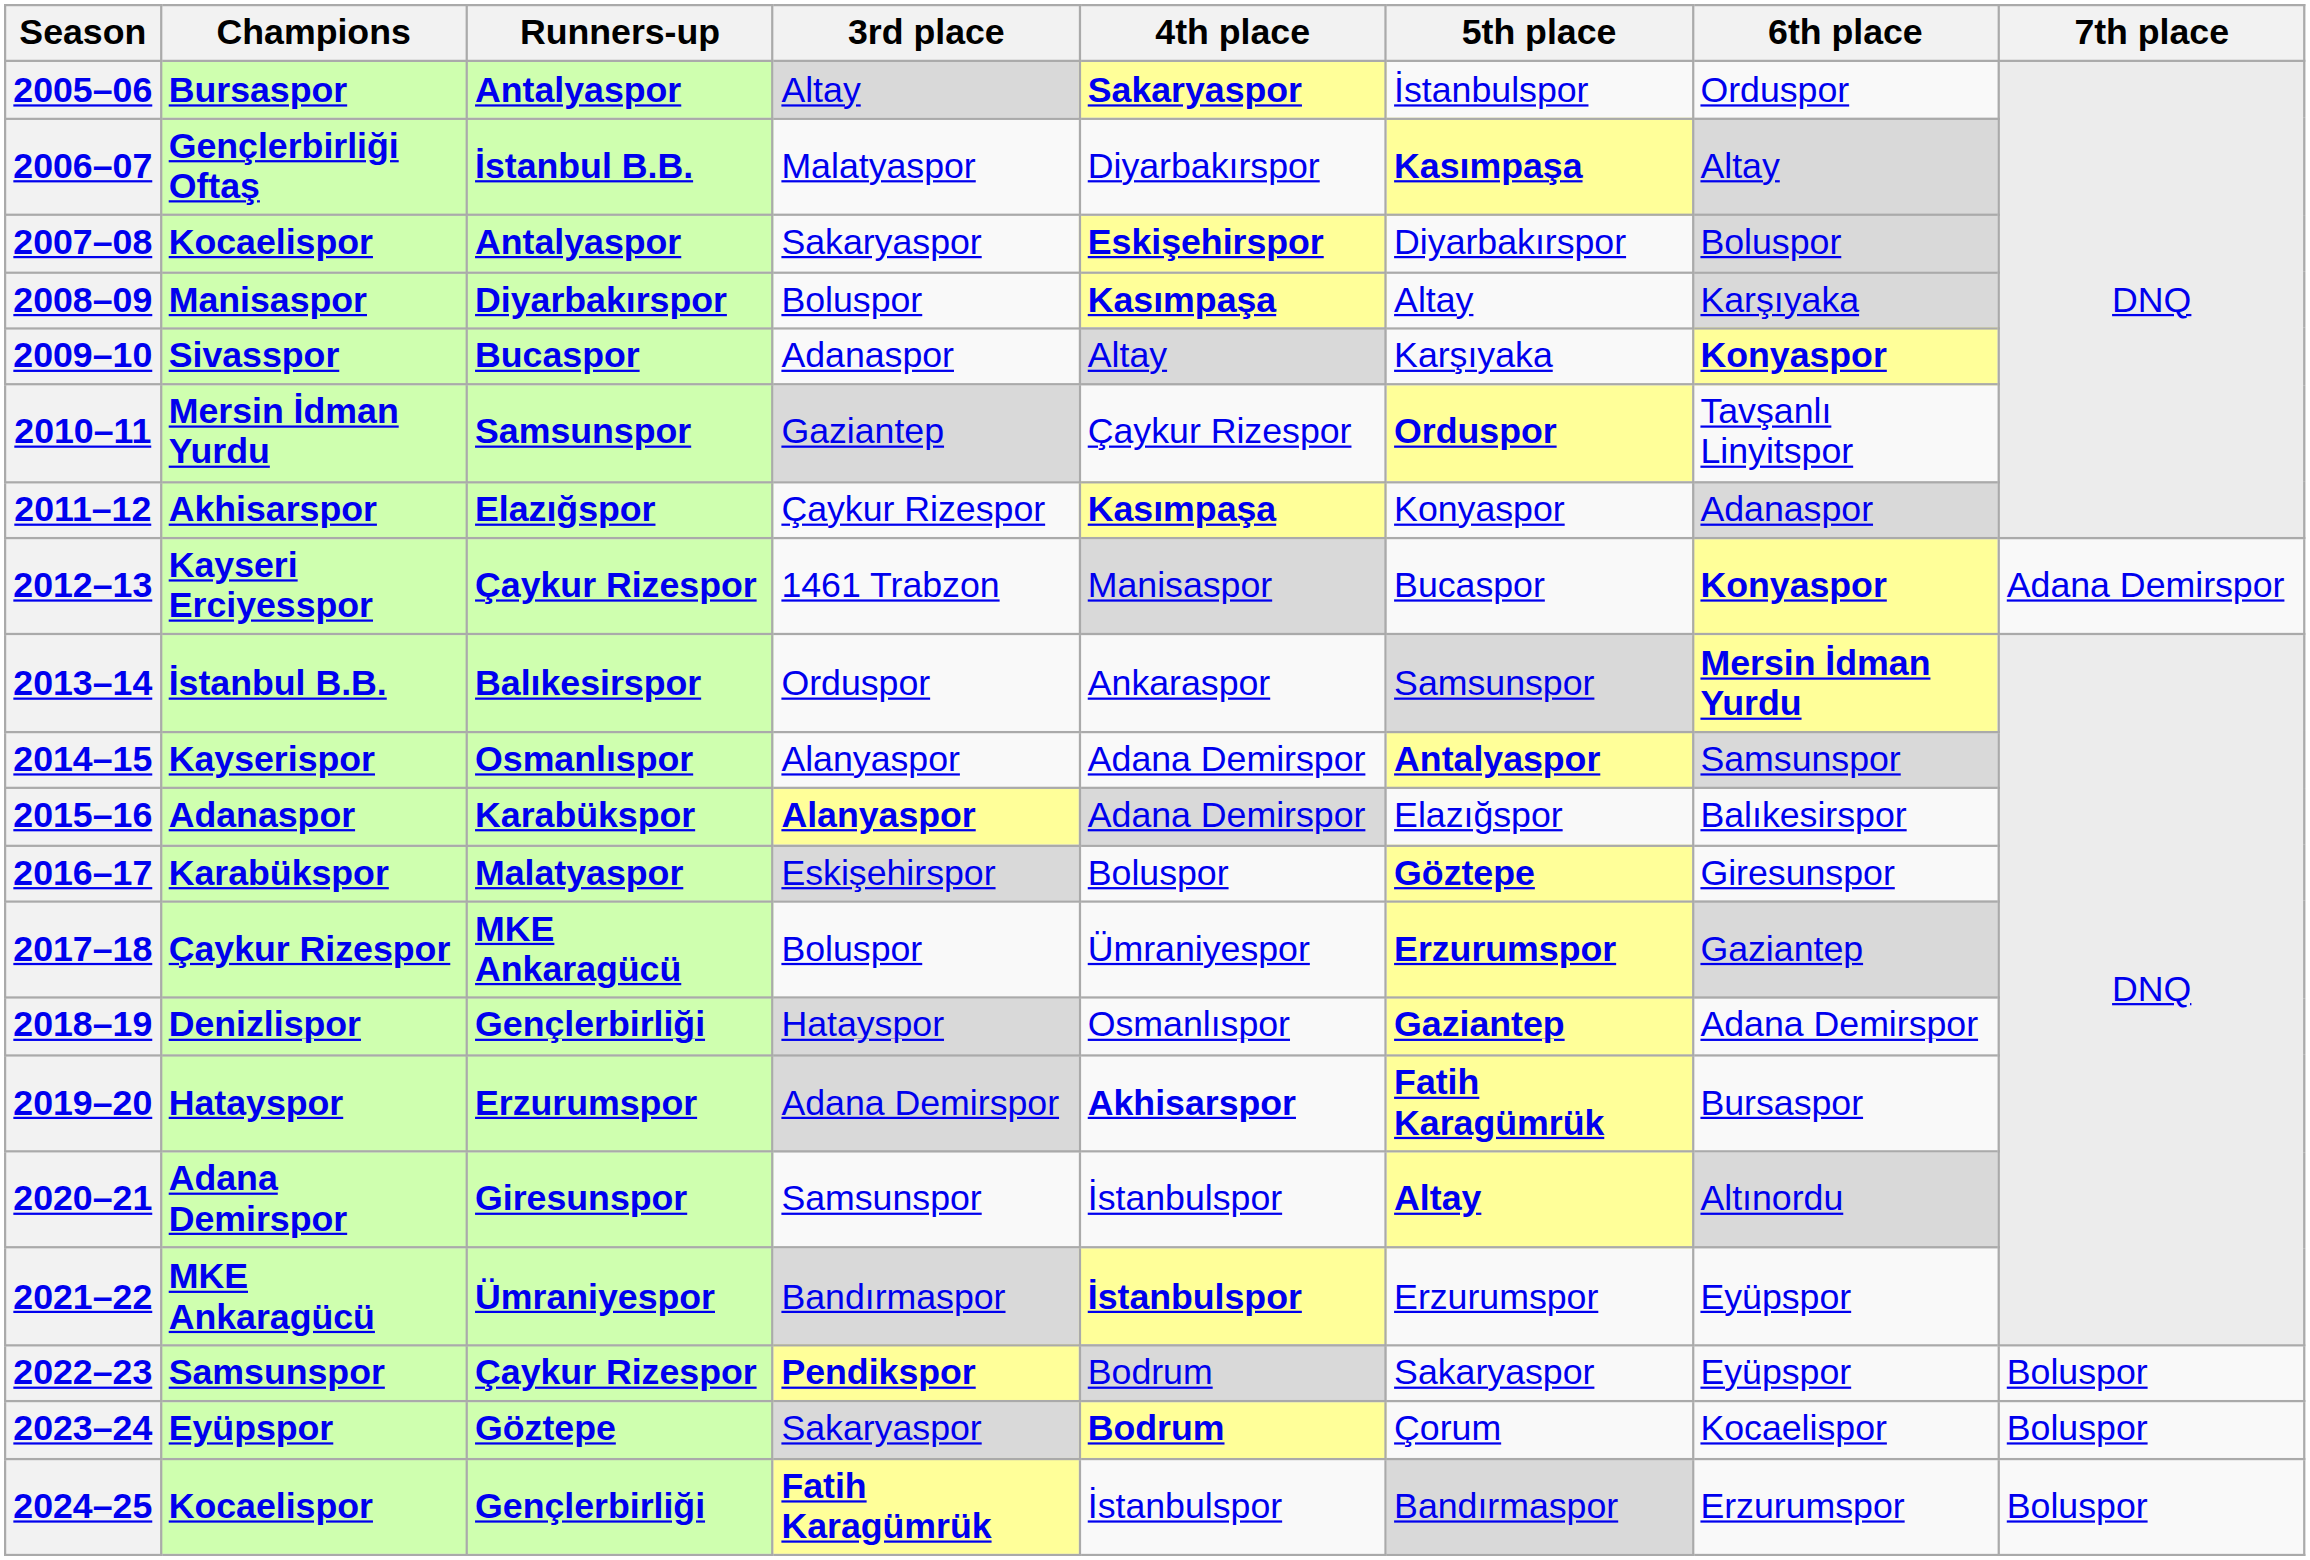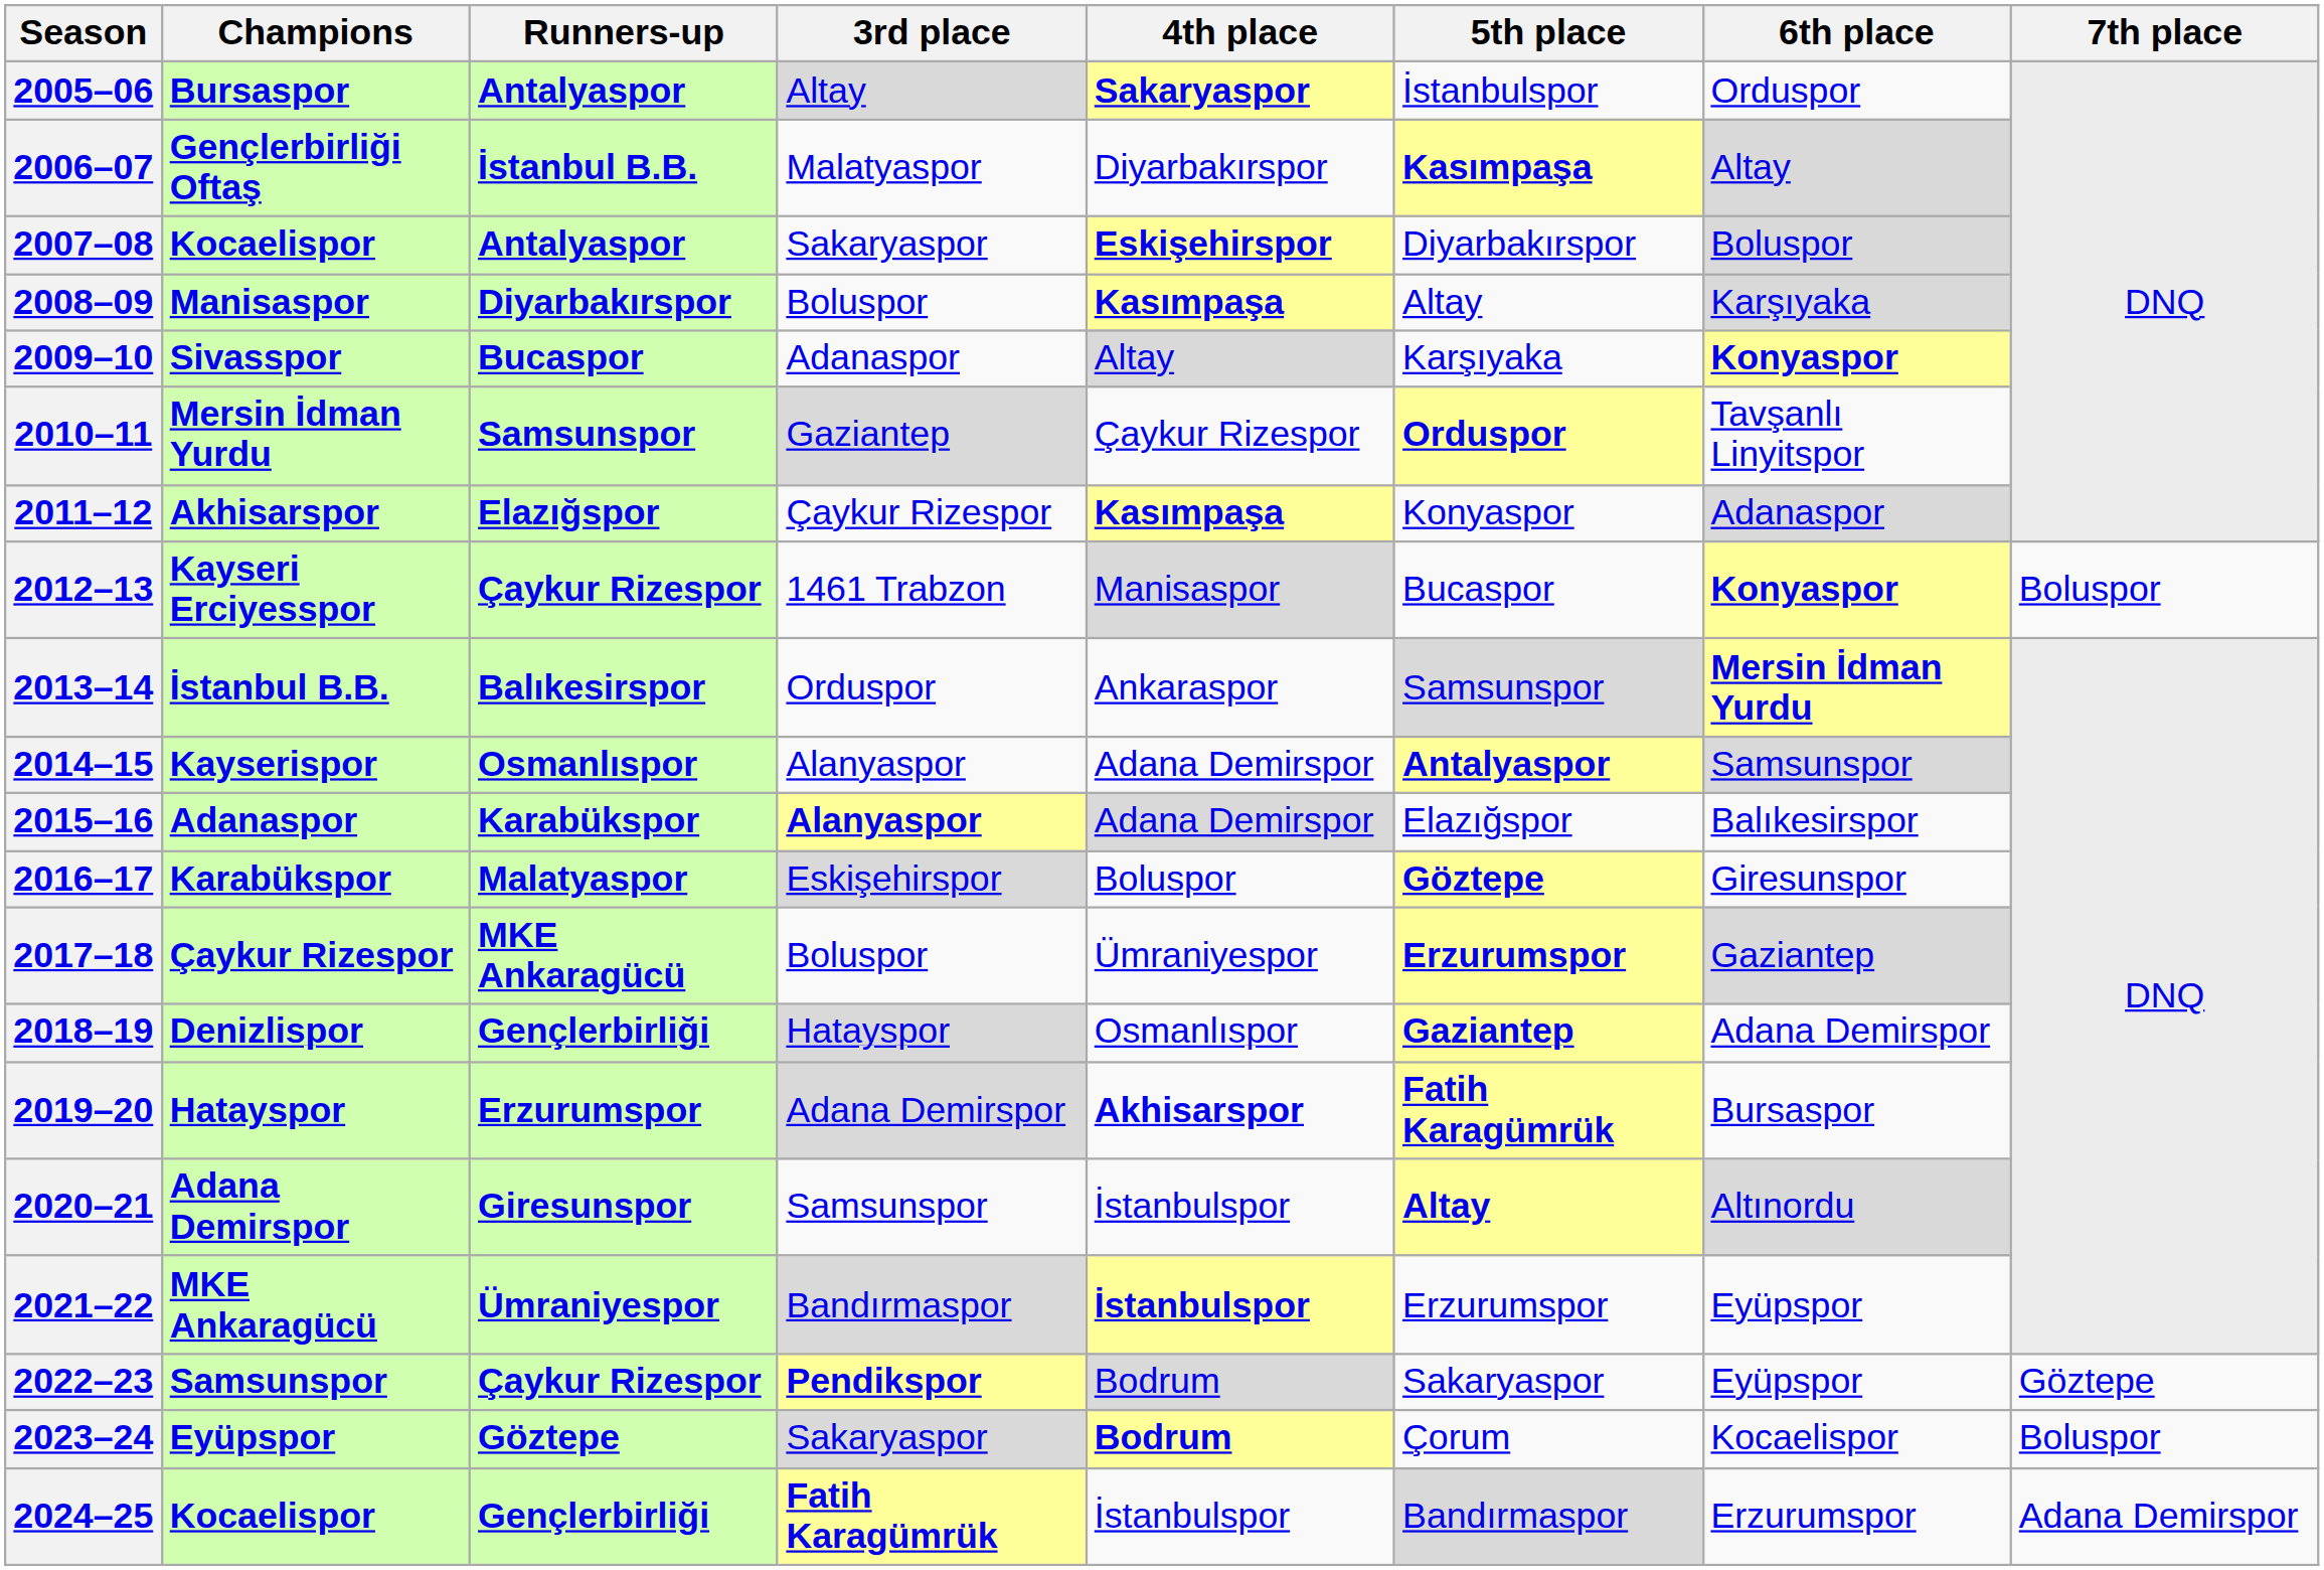2012–13 | 7th place: Adana Demirspor -> Boluspor
2022–23 | 7th place: Boluspor -> Göztepe
2024–25 | 7th place: Boluspor -> Adana Demirspor
